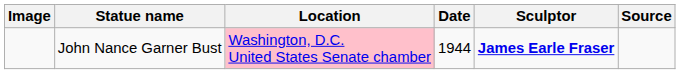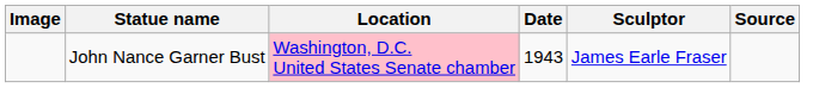John Nance Garner Bust | Date: 1944 -> 1943
John Nance Garner Bust | Sculptor: bold -> normal
